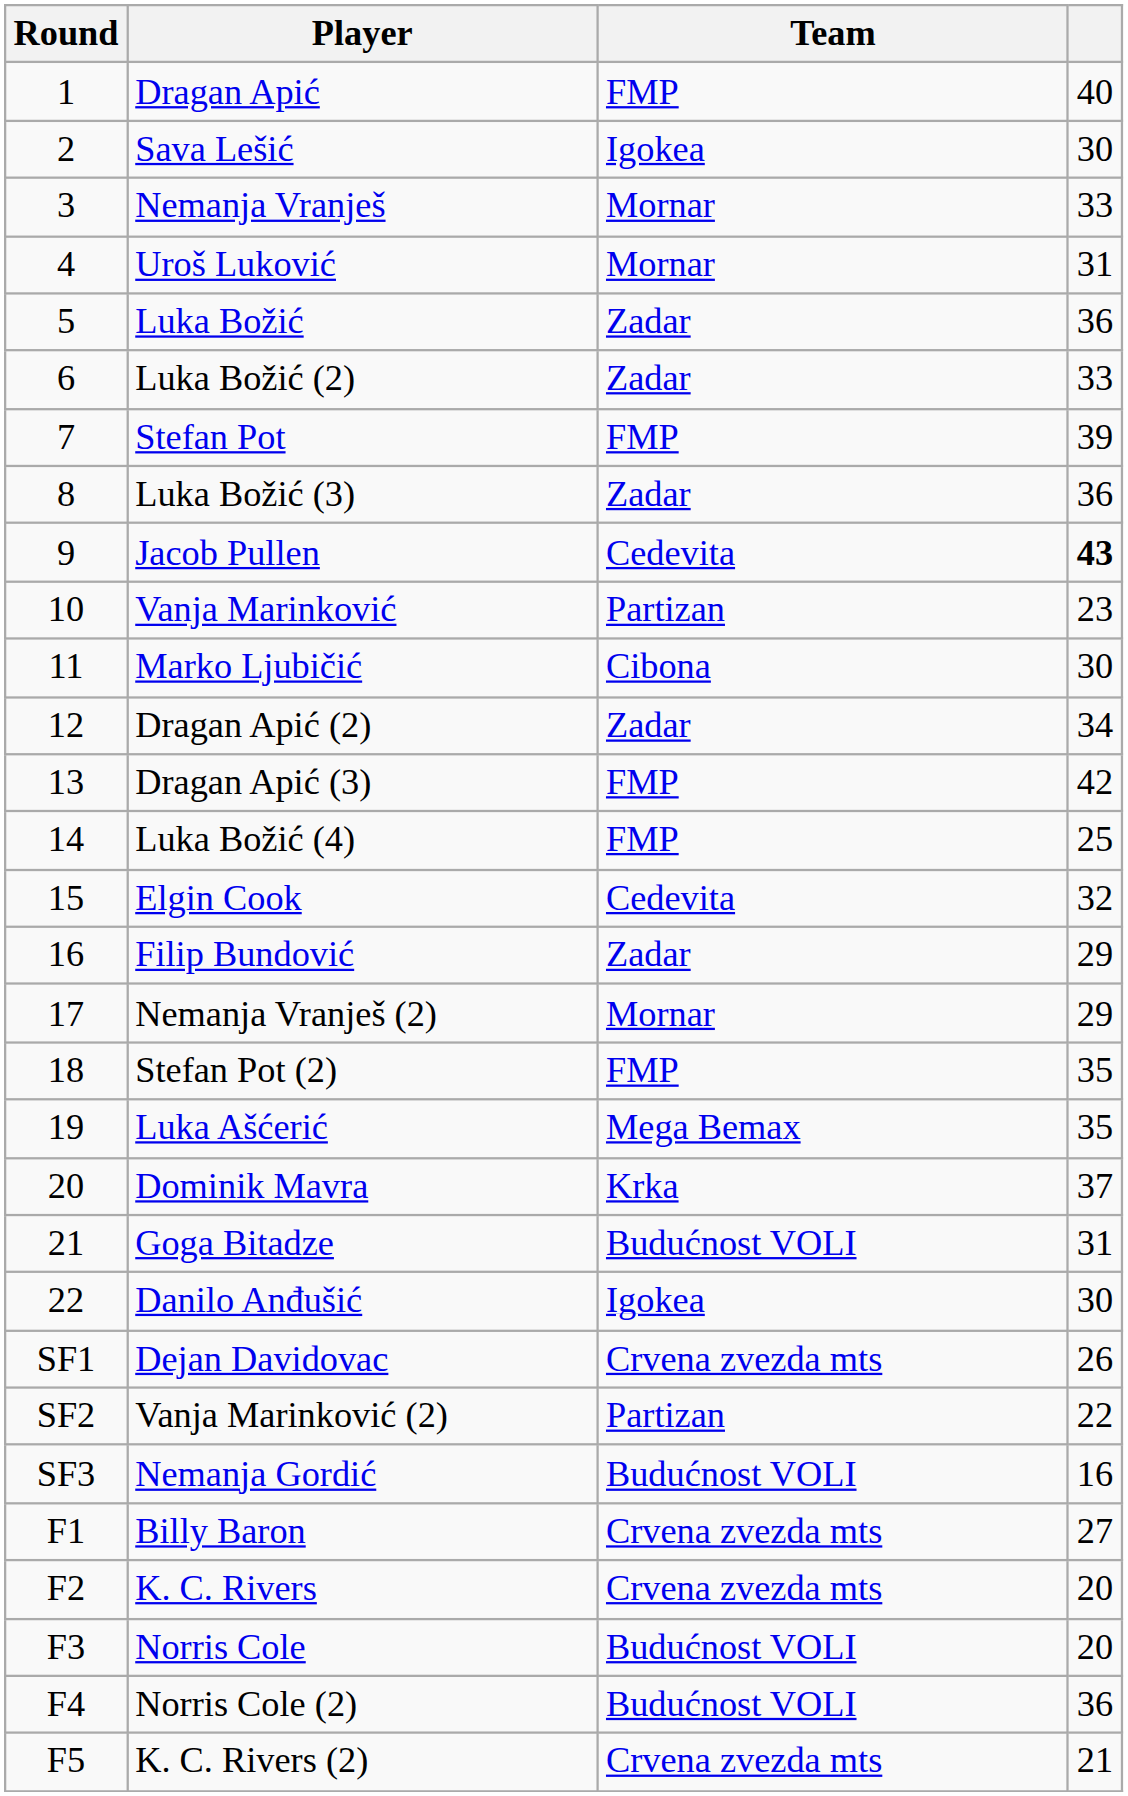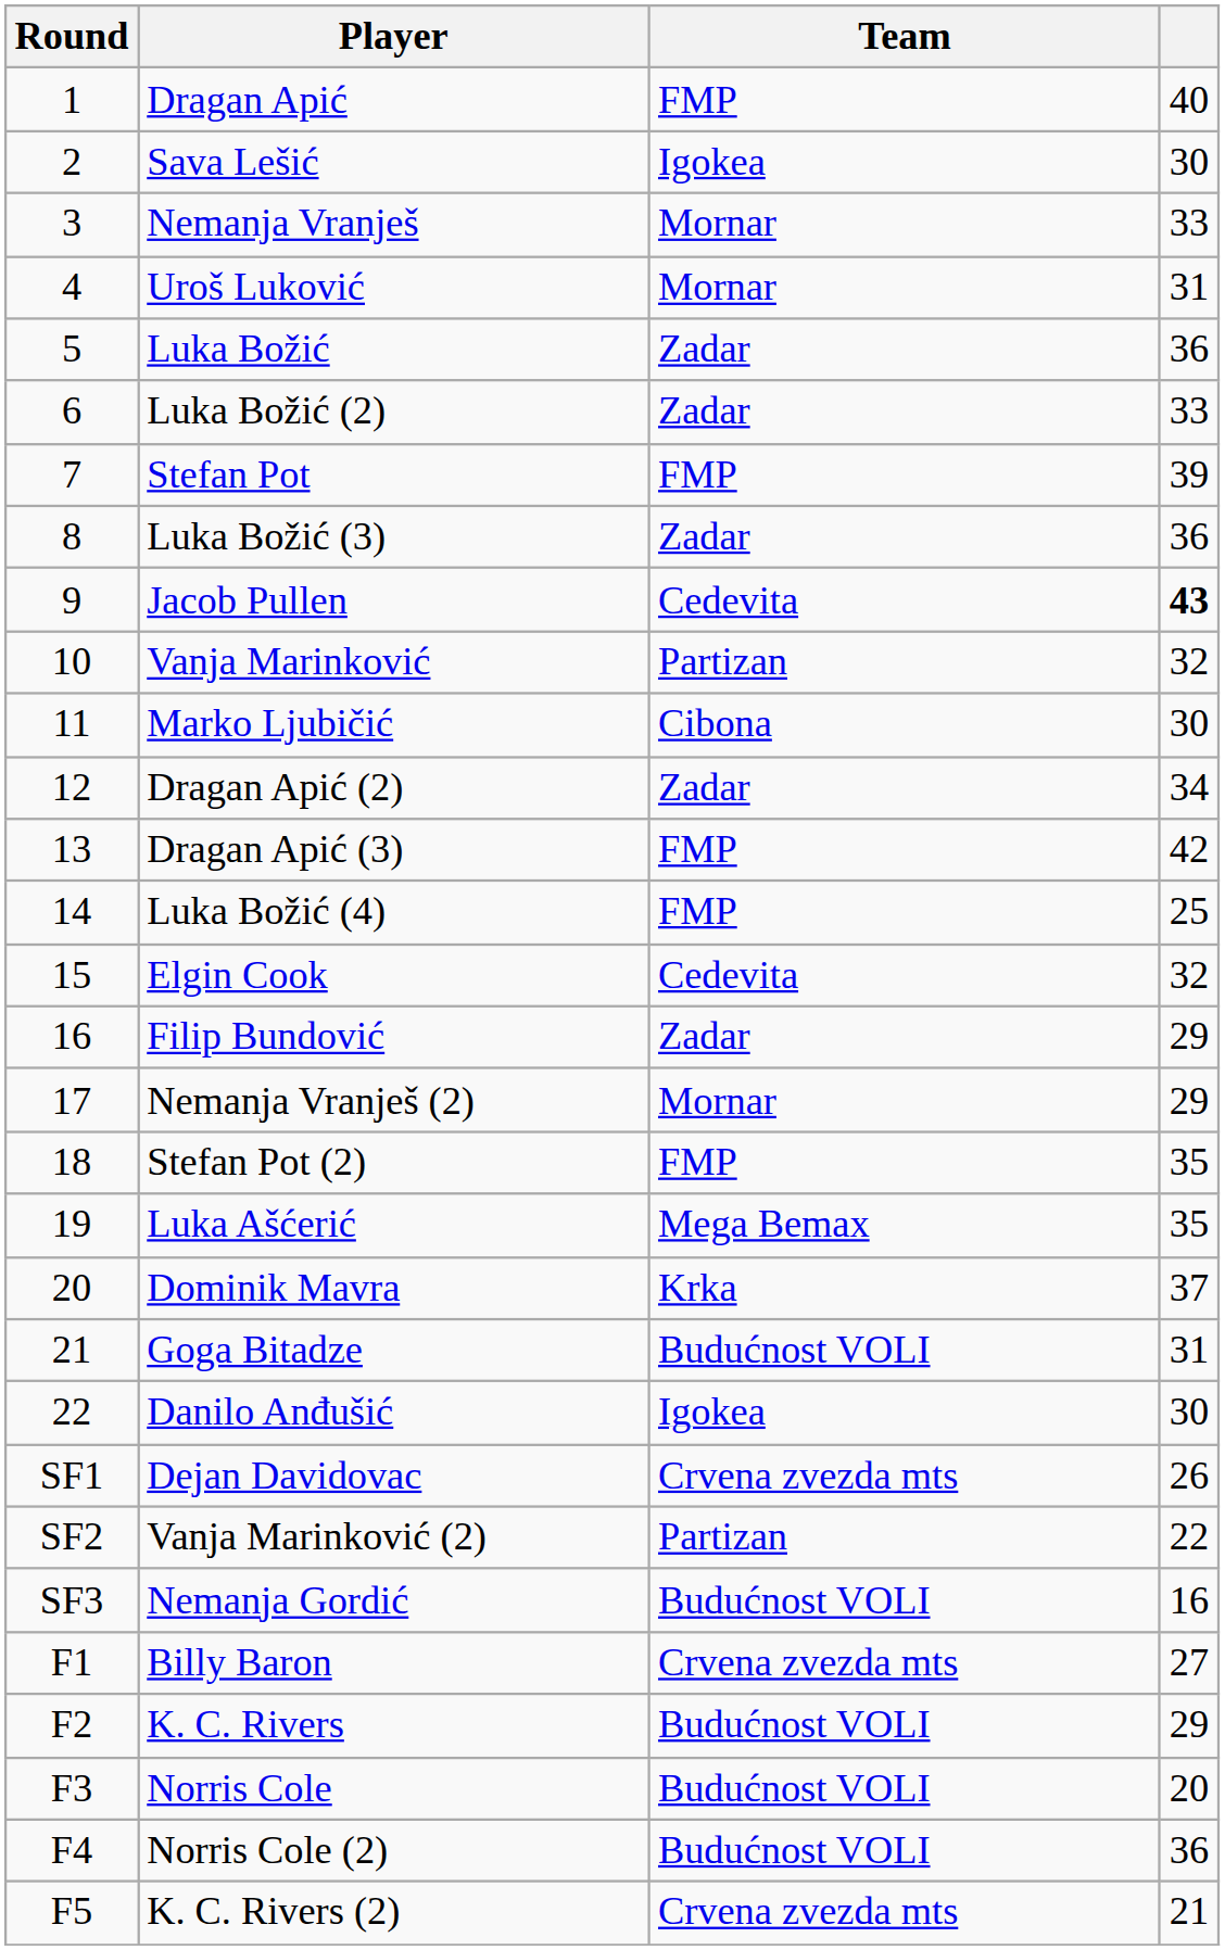Vanja Marinković | column 4: 23 -> 32
K. C. Rivers | Team: Crvena zvezda mts -> Budućnost VOLI
K. C. Rivers | column 4: 20 -> 29
